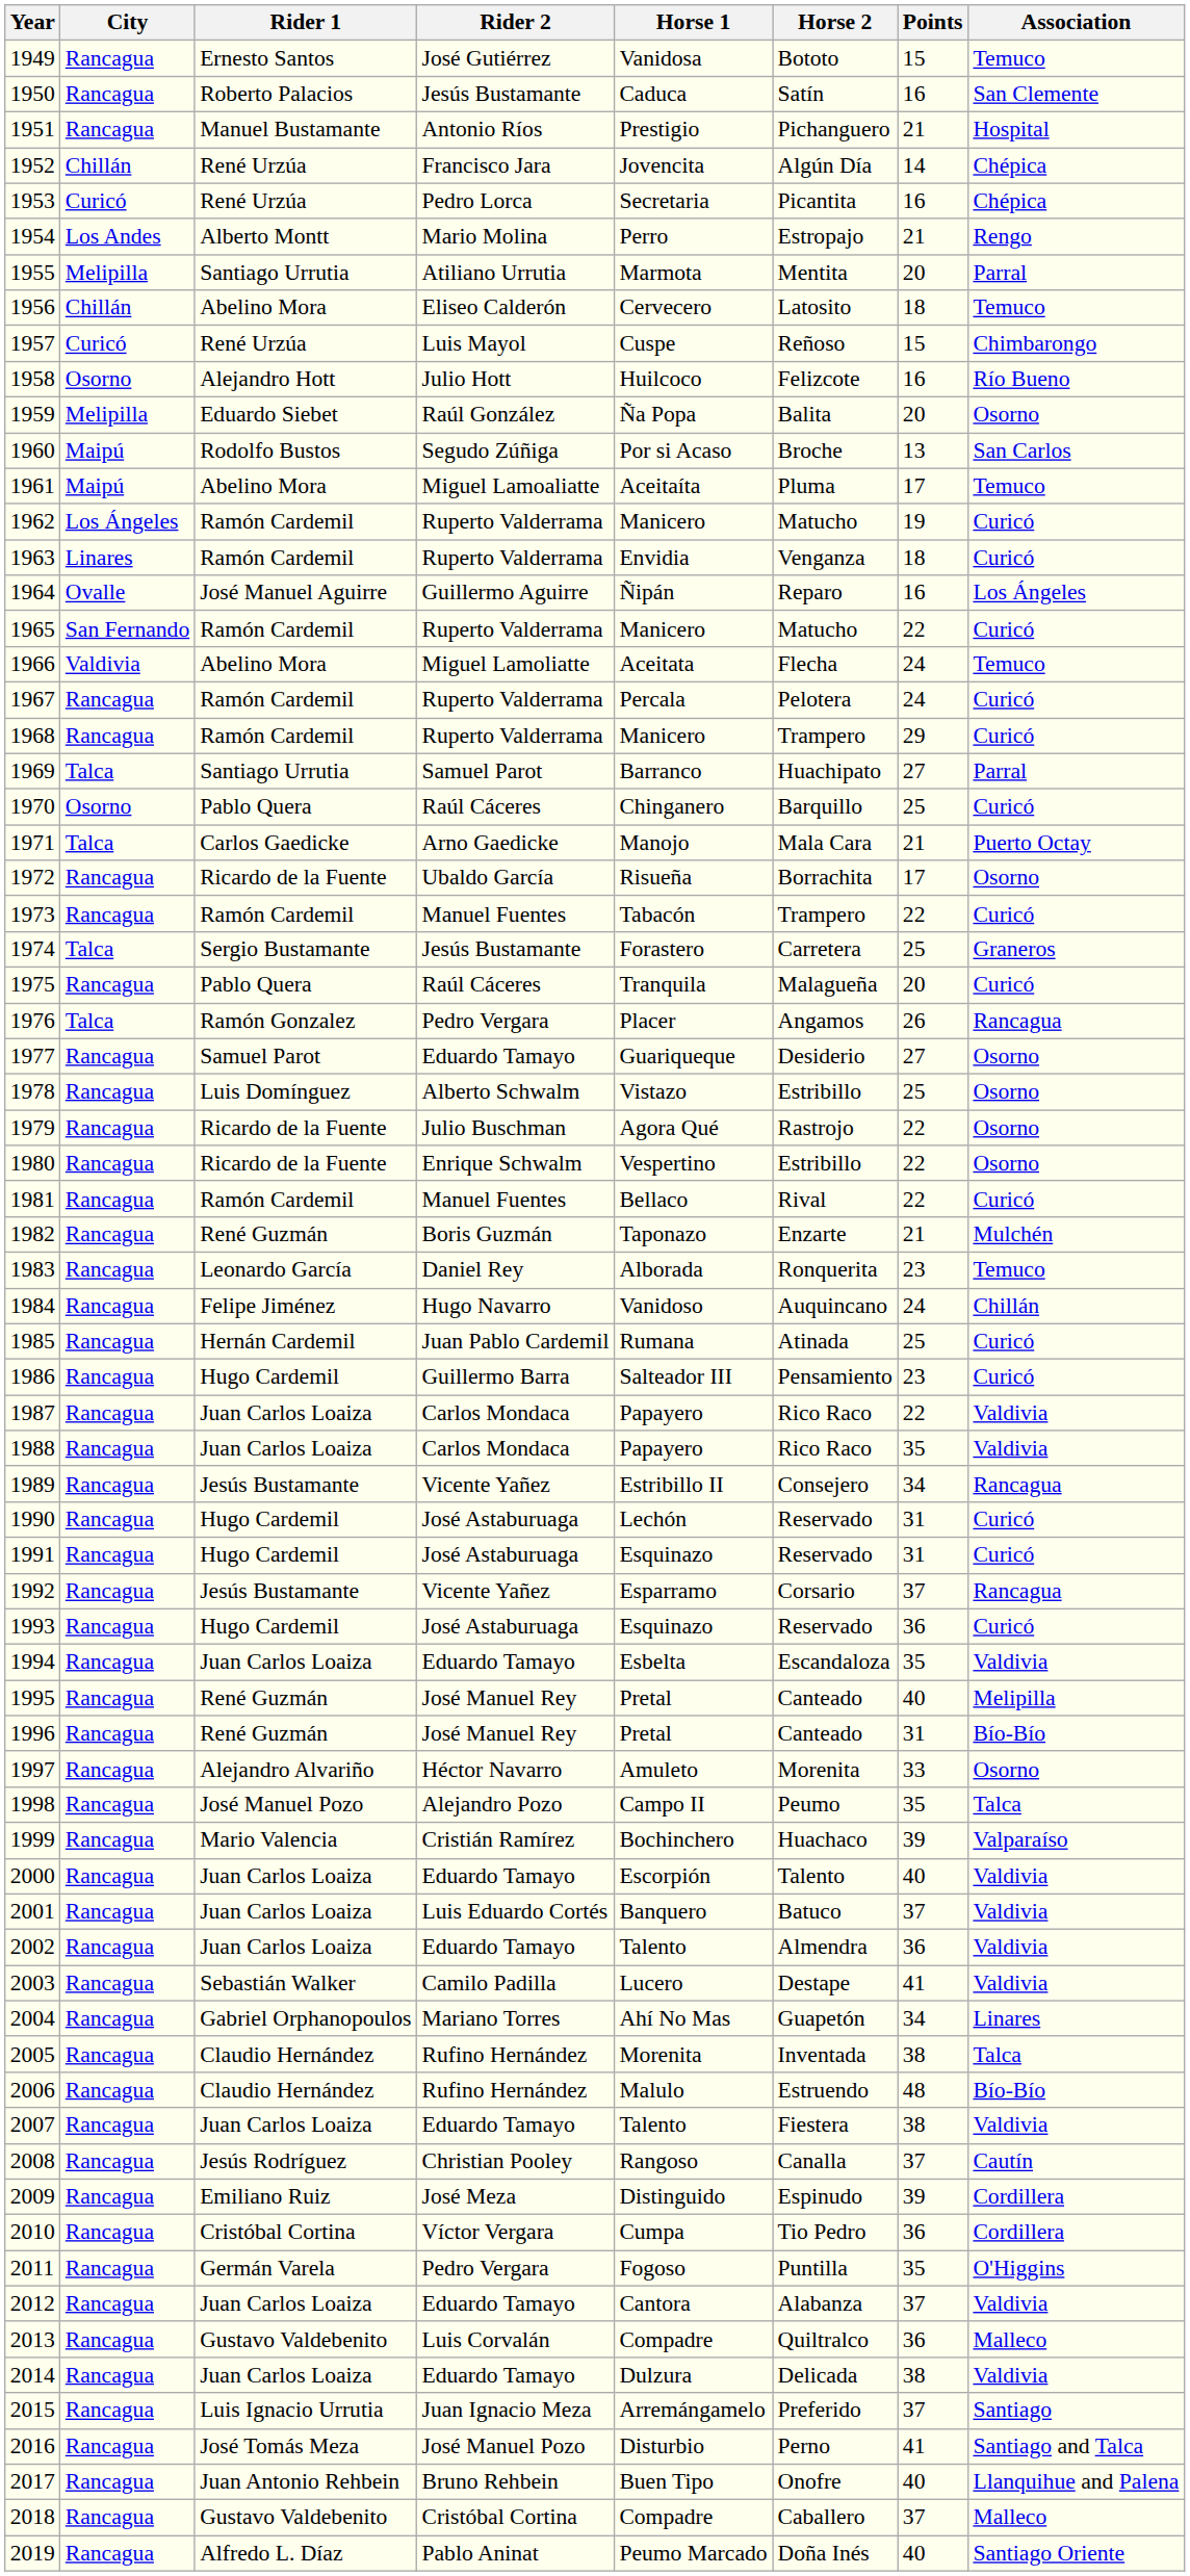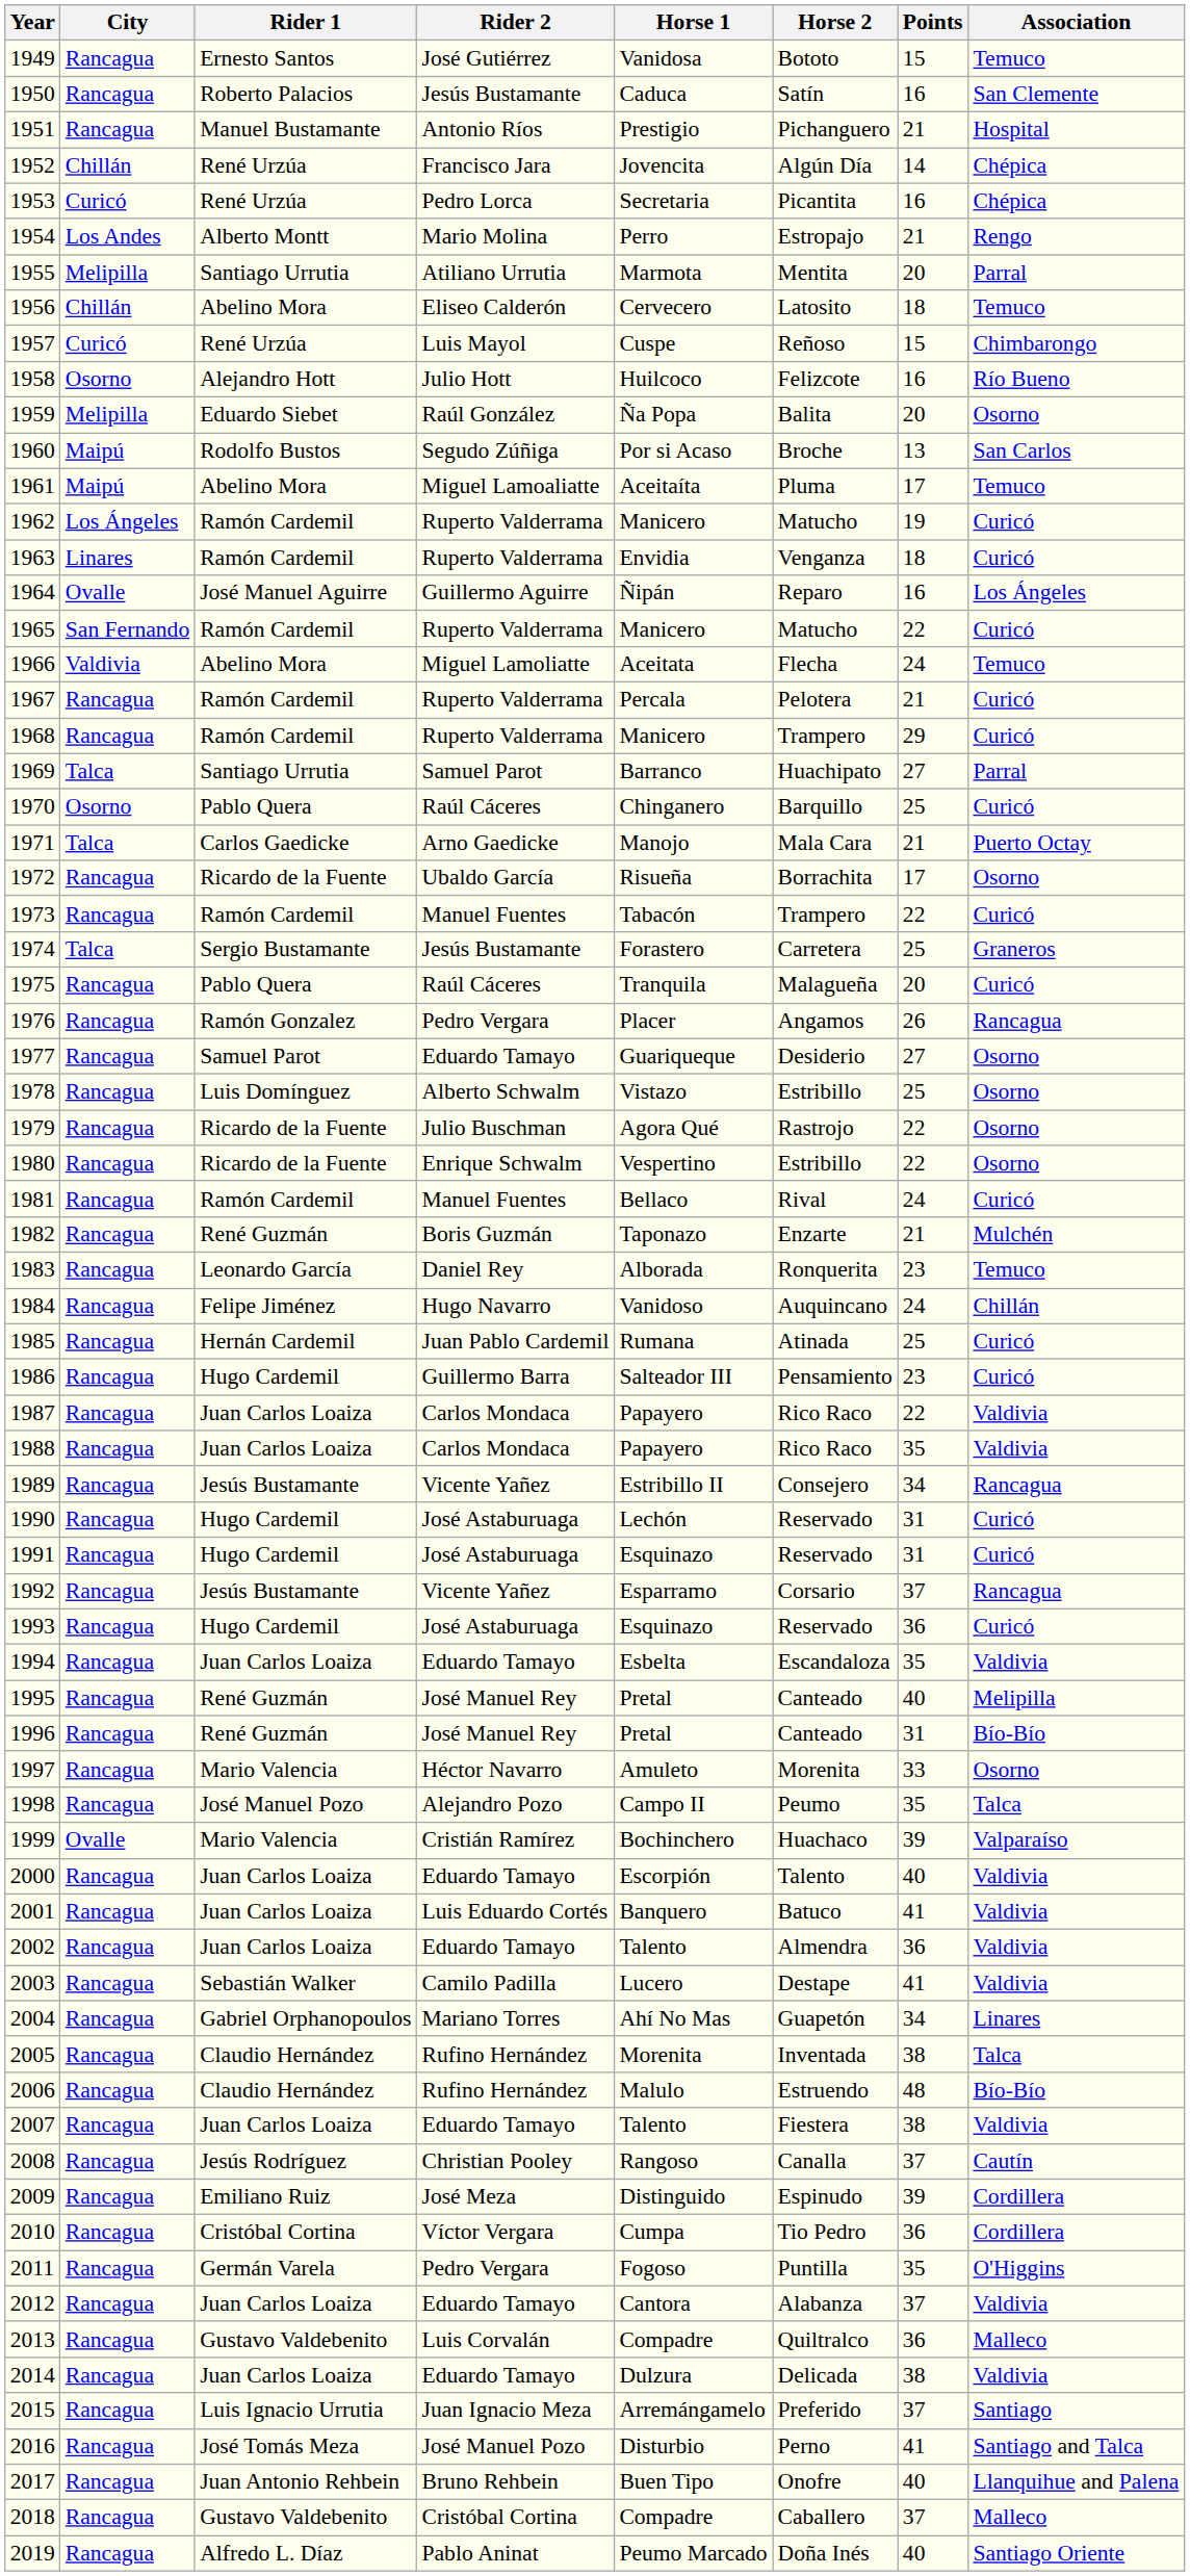1967 | Points: 24 -> 21
1976 | City: Talca -> Rancagua
1981 | Points: 22 -> 24
1997 | Rider 1: Alejandro Alvariño -> Mario Valencia
1999 | City: Rancagua -> Ovalle
2001 | Points: 37 -> 41
